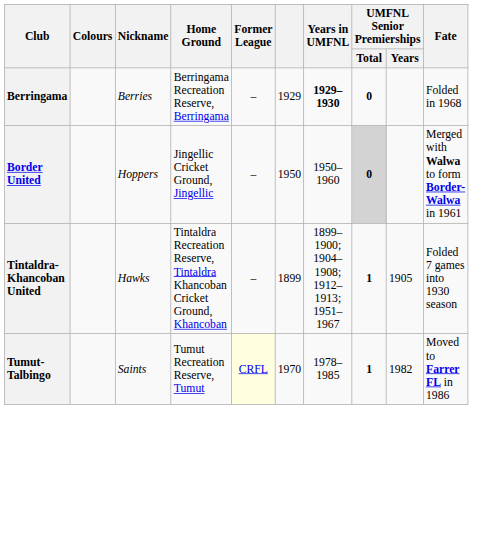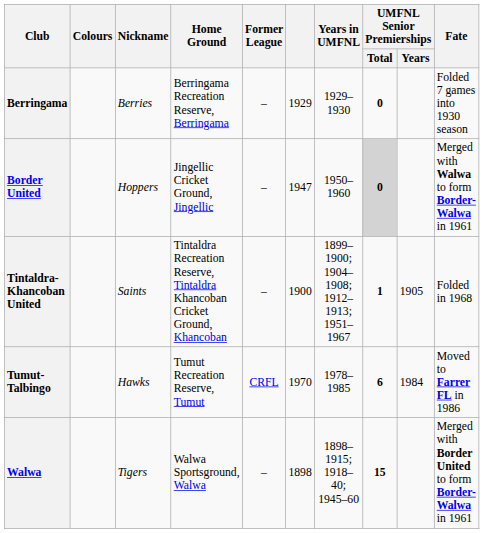Berringama | Years in UMFNL: bold -> normal
Berringama | Fate: Folded in 1968 -> Folded 7 games into 1930 season
Border United | column 6: 1950 -> 1947
Tintaldra-Khancoban United | Nickname: Hawks -> Saints
Tintaldra-Khancoban United | column 6: 1899 -> 1900
Tintaldra-Khancoban United | Fate: Folded 7 games into 1930 season -> Folded in 1968
Tumut-Talbingo | Nickname: Saints -> Hawks
Tumut-Talbingo | Former League: lightyellow background -> no background
Tumut-Talbingo | UMFNL Senior Premierships / Total: 1 -> 6
Tumut-Talbingo | UMFNL Senior Premierships / Years: 1982 -> 1984
+ row: Walwa | Tigers | Walwa Sportsground, Walwa | – | 1898 | 1898–1915; 1918–40; 1945–60 | 15 | Merged with Border United to form Border-Walwa in 1961
